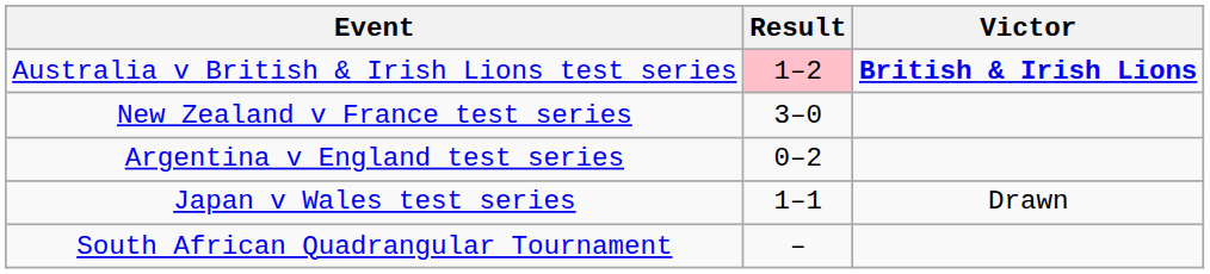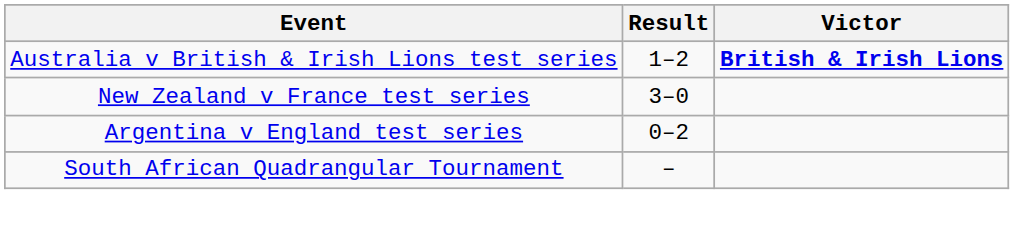Australia v British & Irish Lions test series | Result: pink background -> no background
- row: Japan v Wales test series | 1–1 | Drawn
